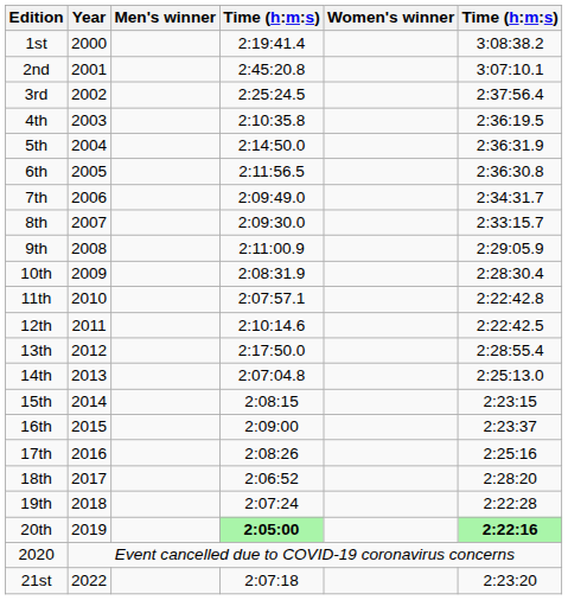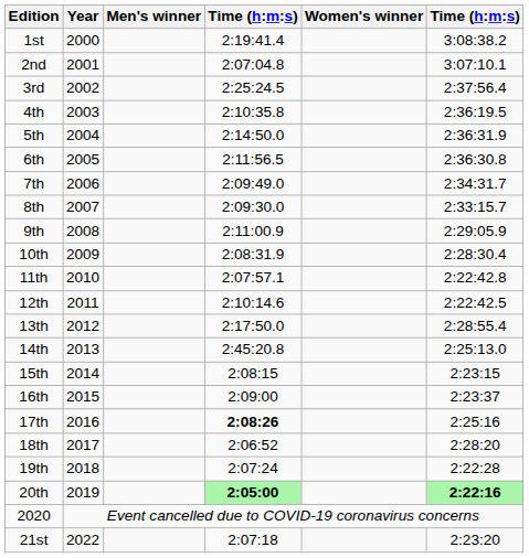2nd | column 4: 2:45:20.8 -> 2:07:04.8
14th | column 4: 2:07:04.8 -> 2:45:20.8
17th | column 4: normal -> bold
